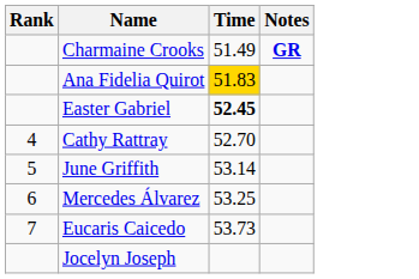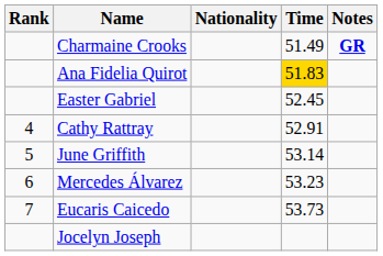+ column: Nationality
Easter Gabriel | Time: bold -> normal
Cathy Rattray | Time: 52.70 -> 52.91
Mercedes Álvarez | Time: 53.25 -> 53.23
